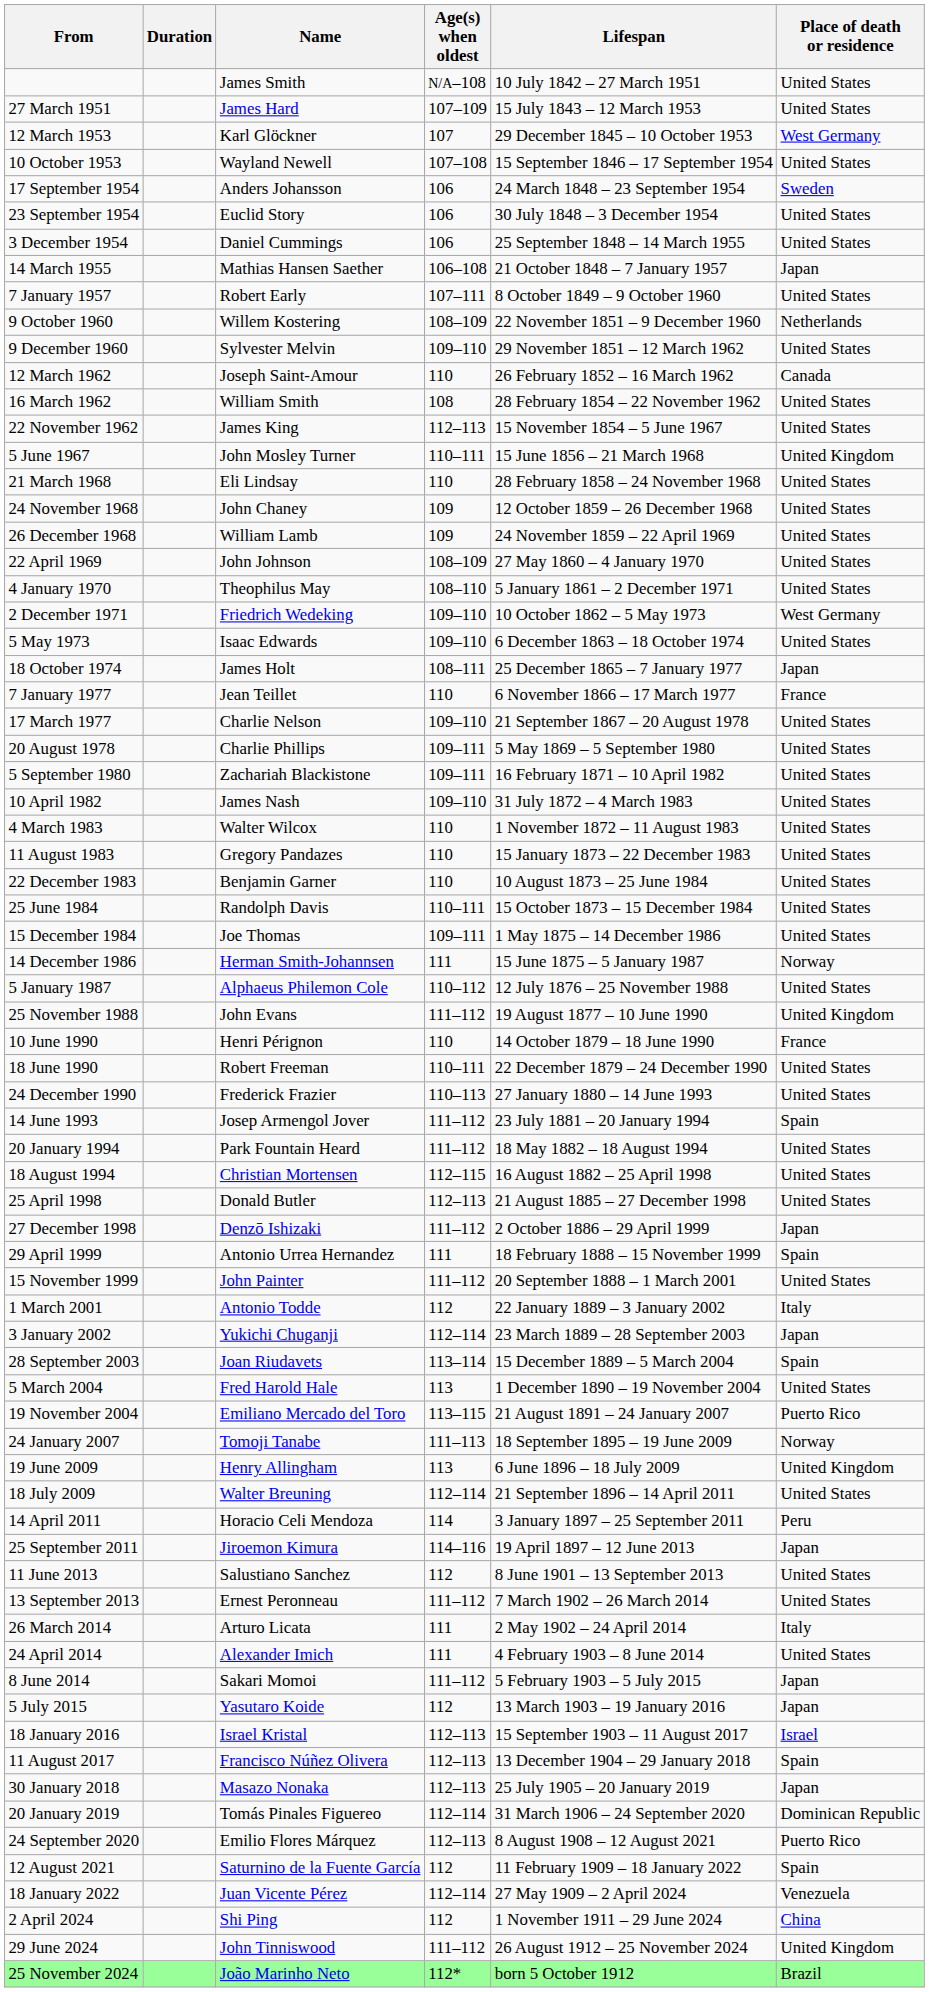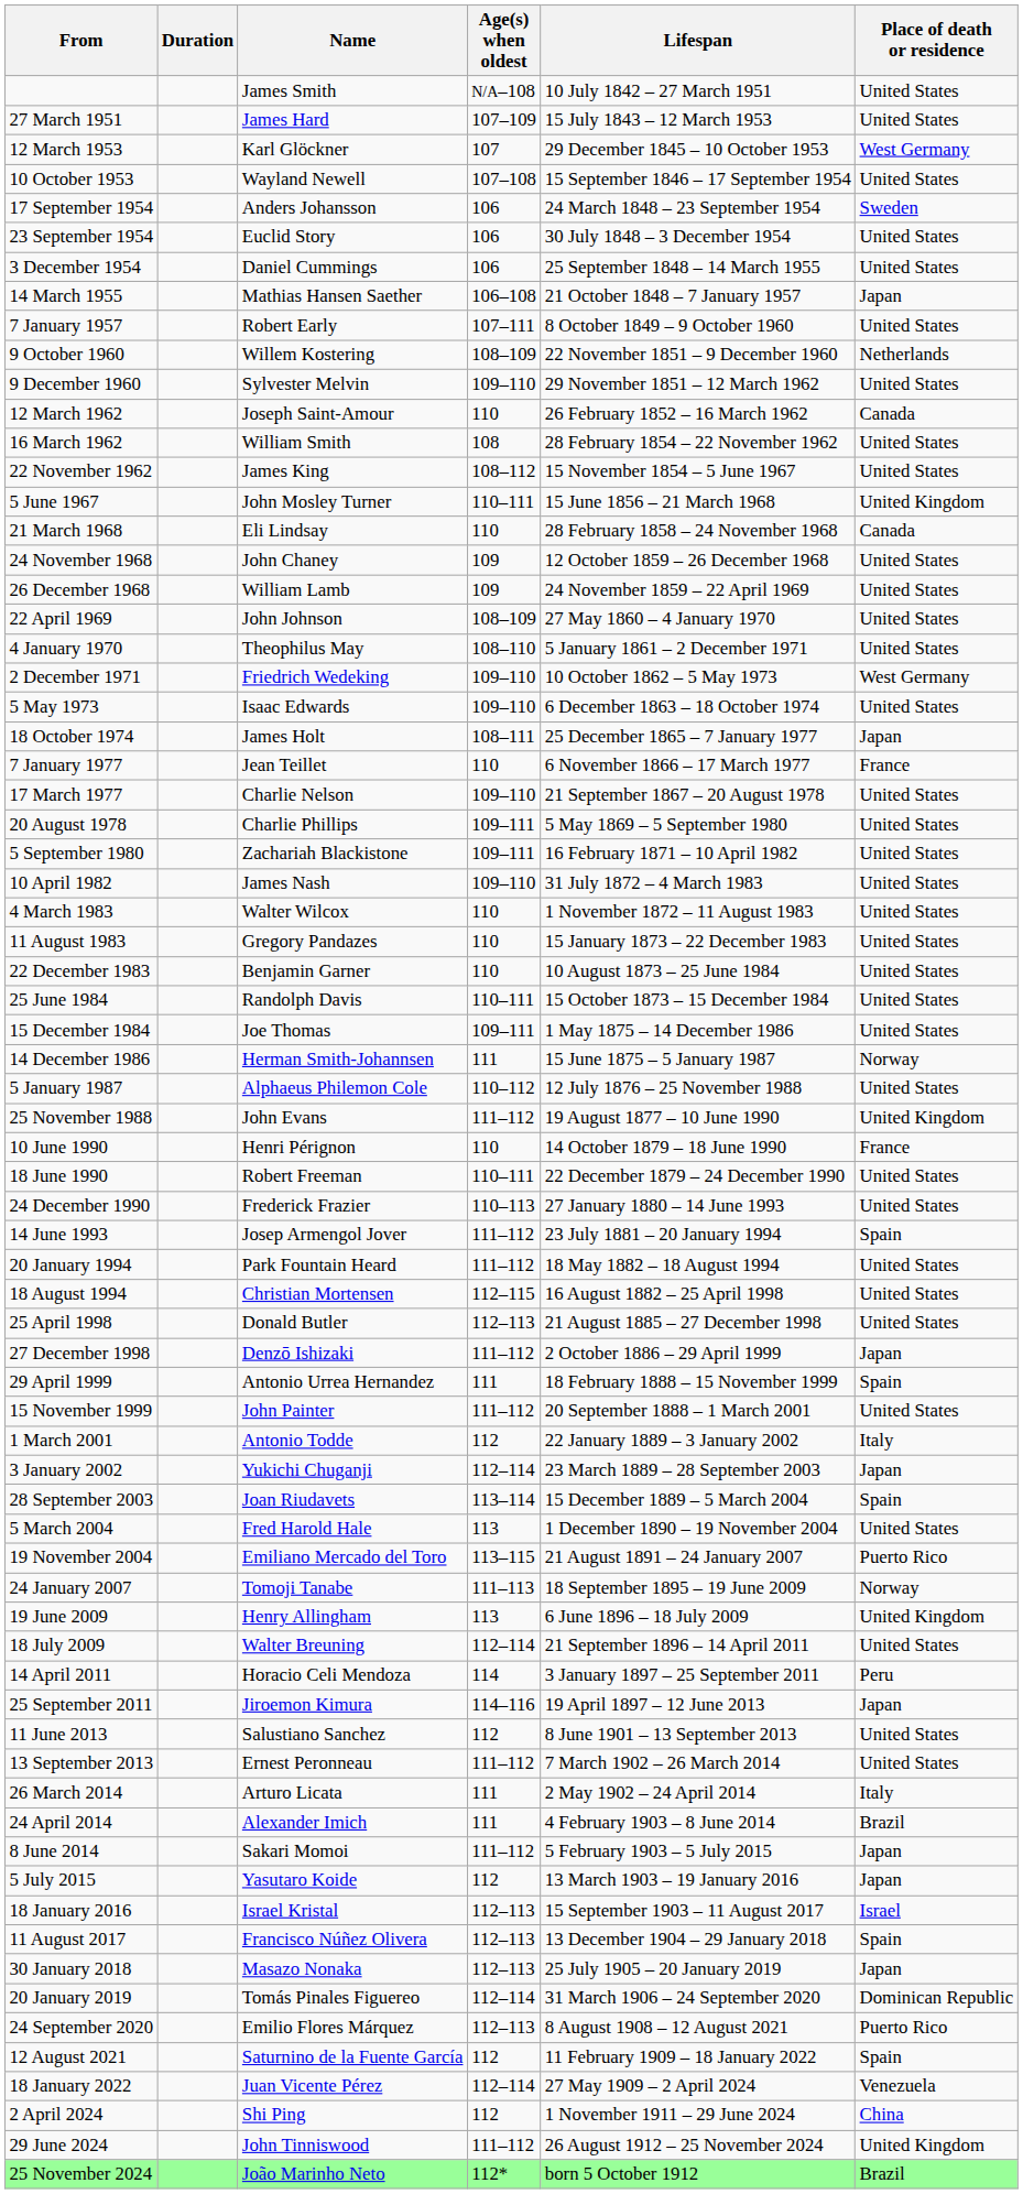22 November 1962 | Age(s) when oldest: 112–113 -> 108–112
21 March 1968 | Place of death or residence: United States -> Canada
24 April 2014 | Place of death or residence: United States -> Brazil
